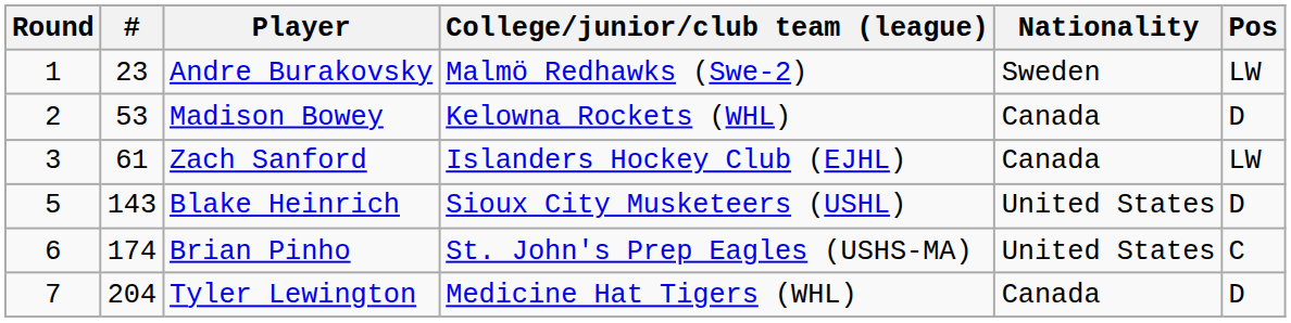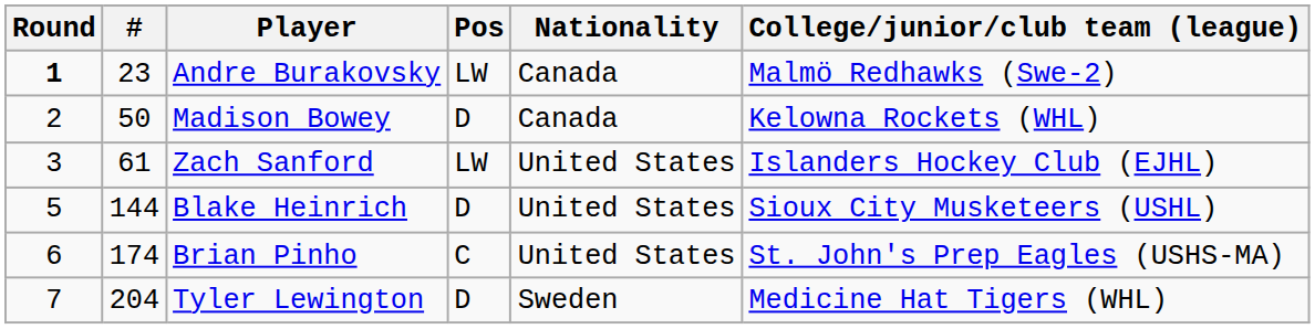columns swapped: Pos <-> College/junior/club team (league)
Andre Burakovsky | Round: normal -> bold
Andre Burakovsky | Nationality: Sweden -> Canada
Madison Bowey | #: 53 -> 50
Zach Sanford | Nationality: Canada -> United States
Blake Heinrich | #: 143 -> 144
Tyler Lewington | Nationality: Canada -> Sweden
